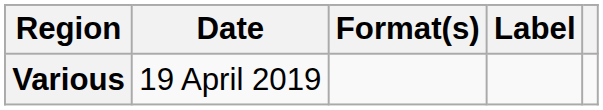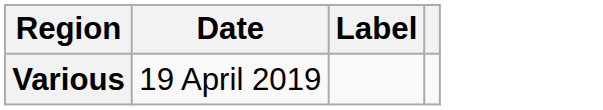- column: Format(s)
